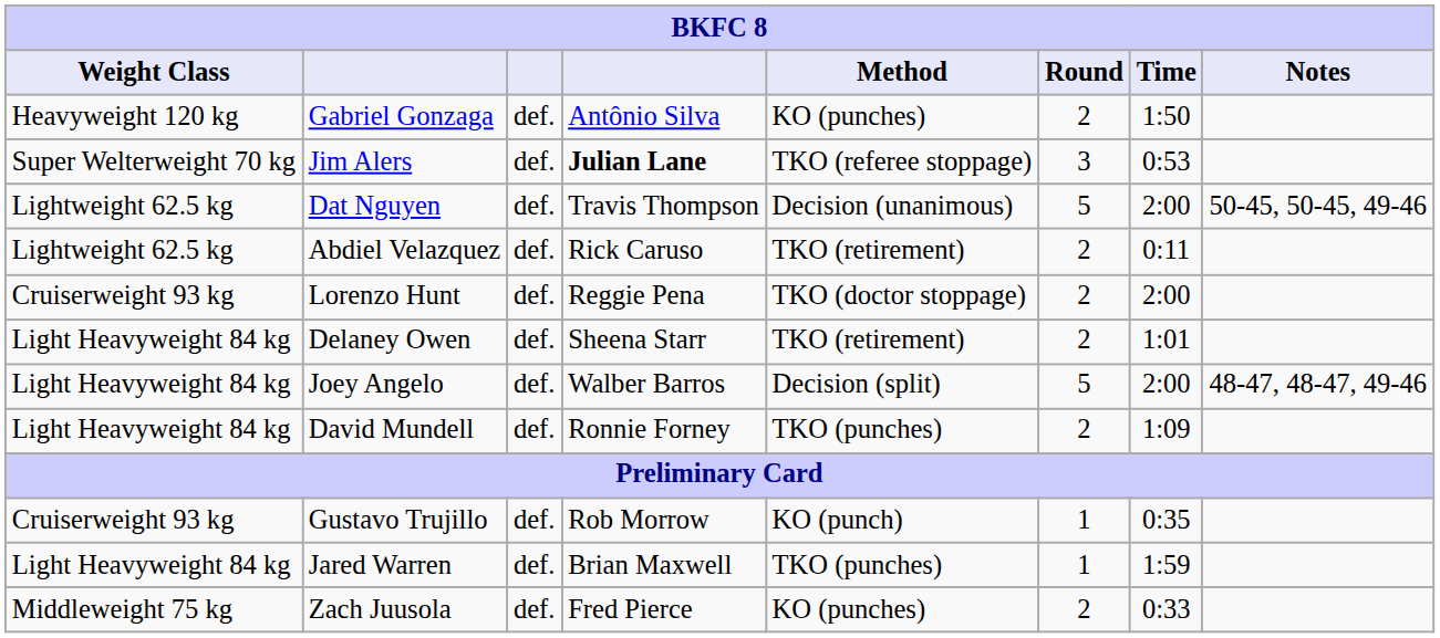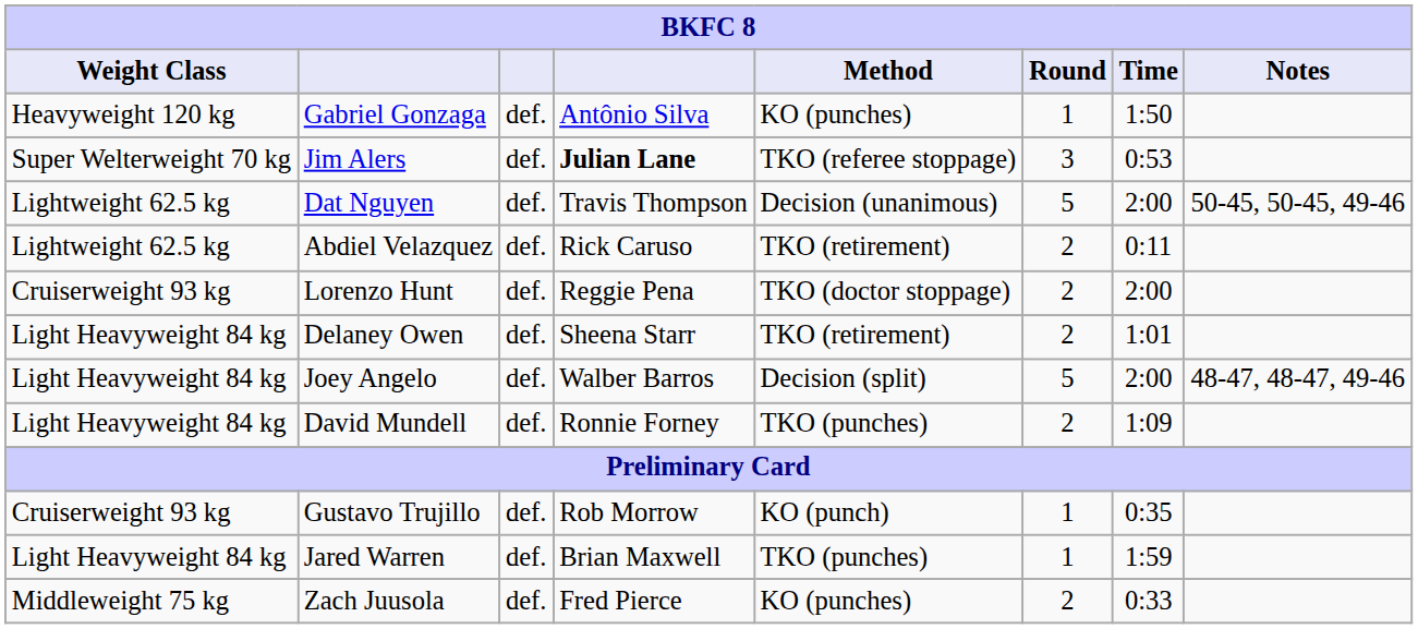Gabriel Gonzaga | Round: 2 -> 1
